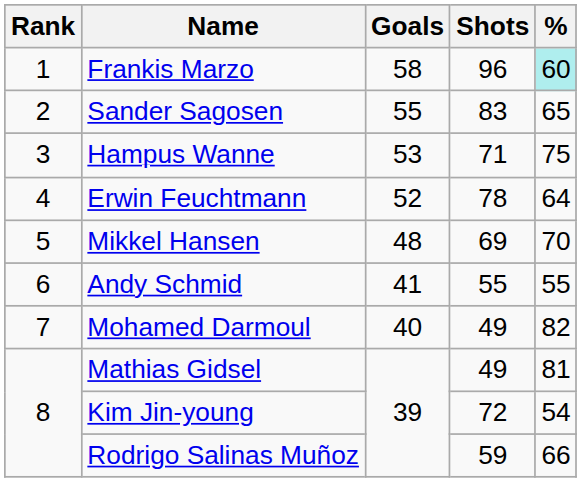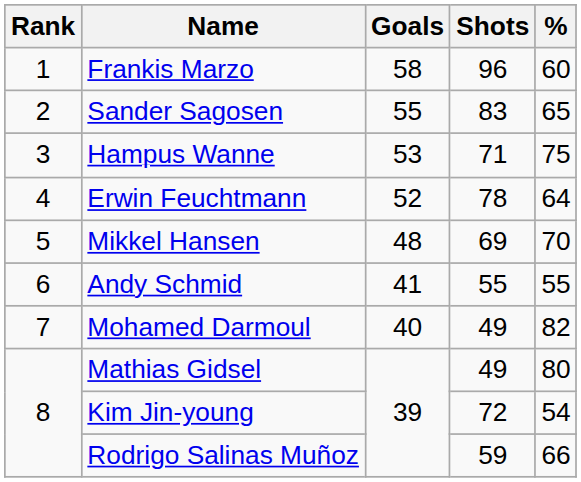Frankis Marzo | %: paleturquoise background -> no background
Mathias Gidsel | %: 81 -> 80
